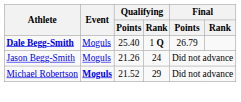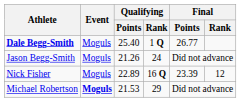Dale Begg-Smith | Final / Points: 26.79 -> 26.77
+ row: Nick Fisher | Moguls | 22.89 | 16 Q | 23.39 | 12
Michael Robertson | Qualifying / Points: 21.52 -> 21.53
